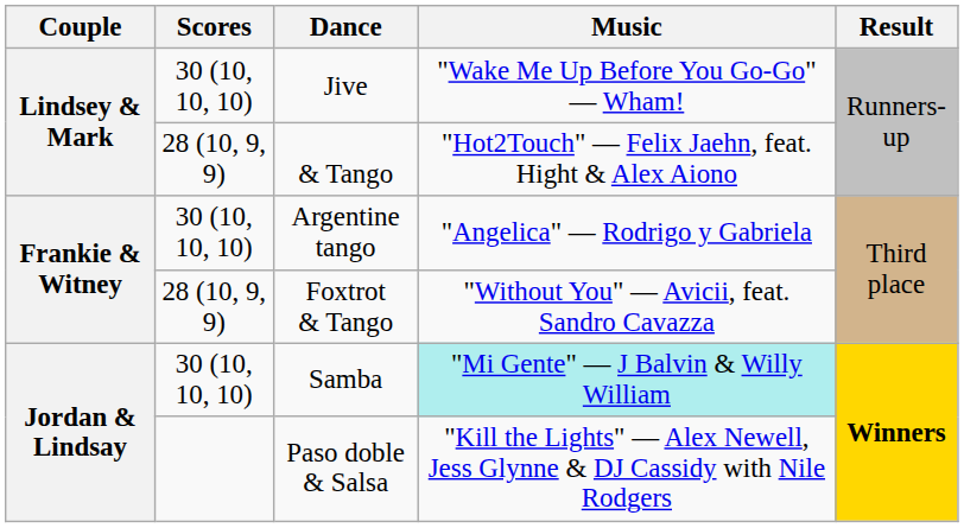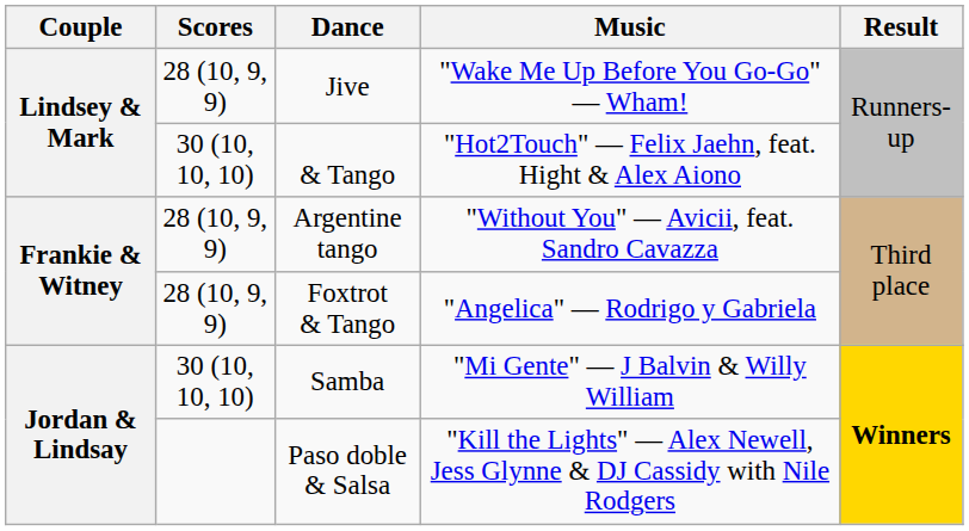Jive | Scores: 30 (10, 10, 10) -> 28 (10, 9, 9)
& Tango | Scores: 28 (10, 9, 9) -> 30 (10, 10, 10)
Argentine tango | Scores: 30 (10, 10, 10) -> 28 (10, 9, 9)
Argentine tango | Music: "Angelica" — Rodrigo y Gabriela -> "Without You" — Avicii, feat. Sandro Cavazza
Foxtrot & Tango | Music: "Without You" — Avicii, feat. Sandro Cavazza -> "Angelica" — Rodrigo y Gabriela
Samba | Music: paleturquoise background -> no background
